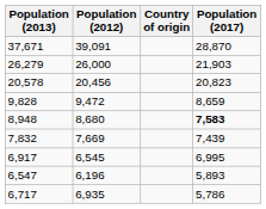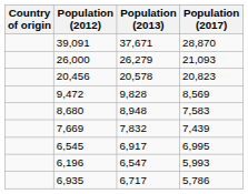columns swapped: Country of origin <-> Population (2013)
26,000 | Population (2017): 21,903 -> 21,093
9,472 | Population (2017): 8,659 -> 8,569
8,680 | Population (2017): bold -> normal
6,196 | Population (2017): 5,893 -> 5,993
